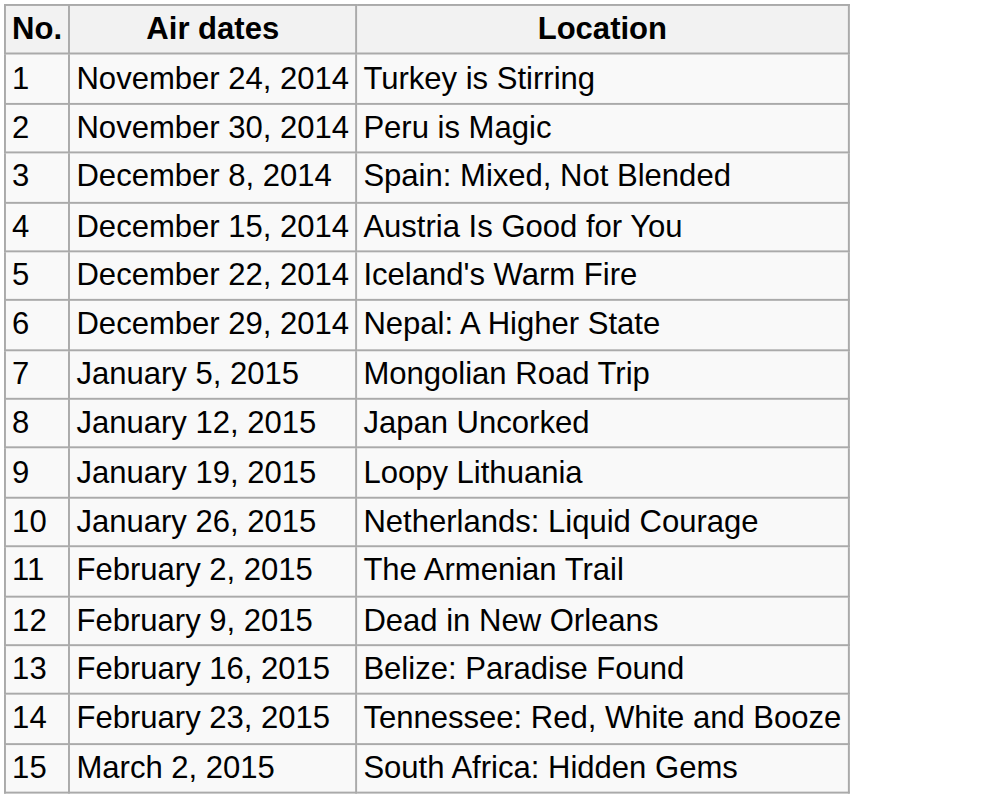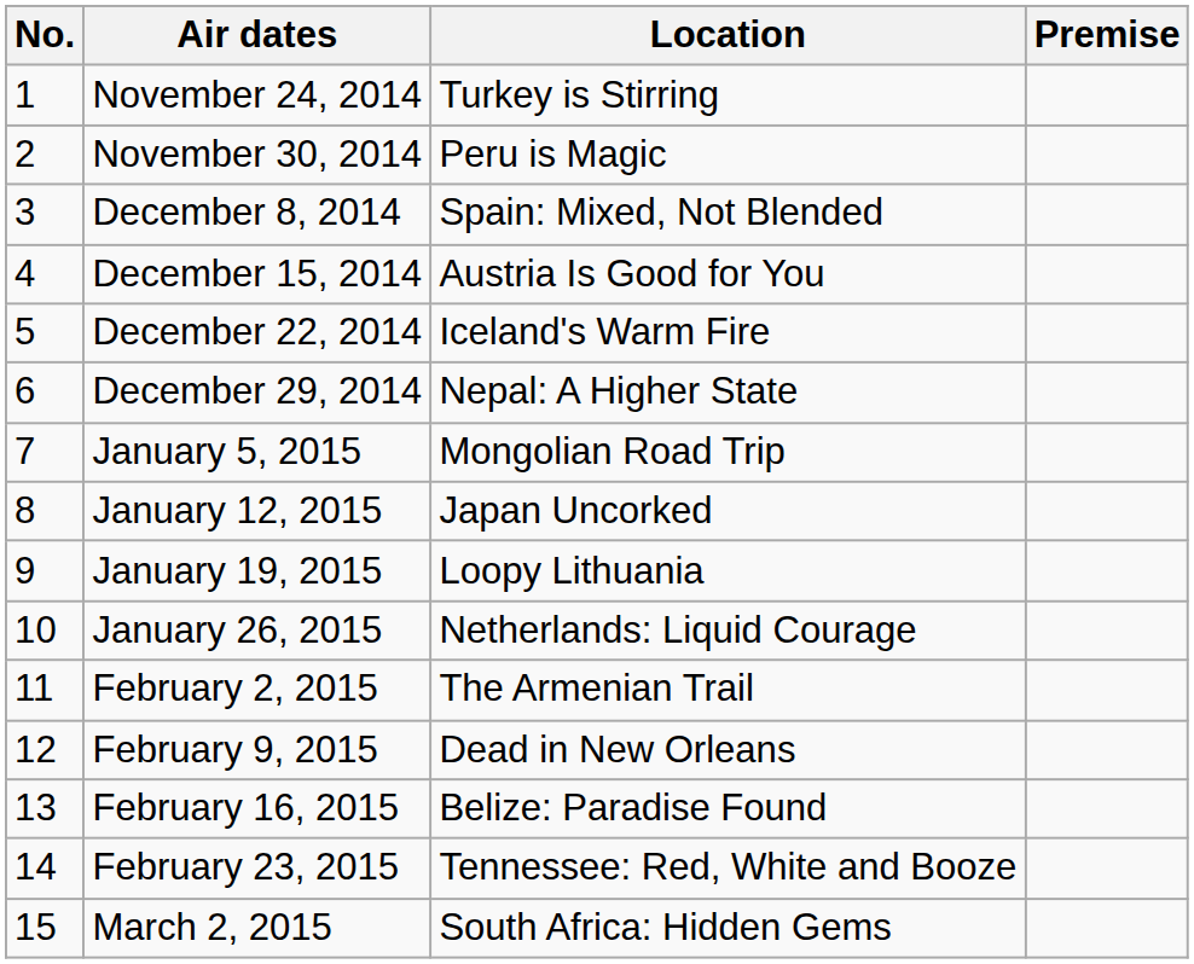+ column: Premise
